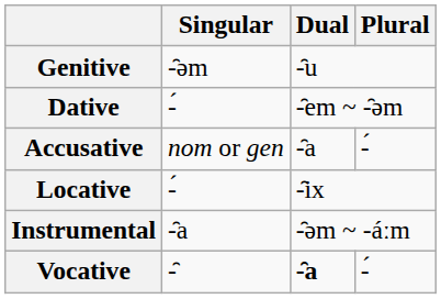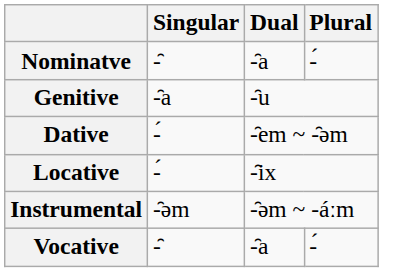+ row: Nominatve | -̑ | -̑a | -́
Genitive | Singular: -̑əm -> -̑a
- row: Accusative | nom or gen | -̑a | -́
Instrumental | Singular: -̑a -> -̑əm
Vocative | Dual: bold -> normal
